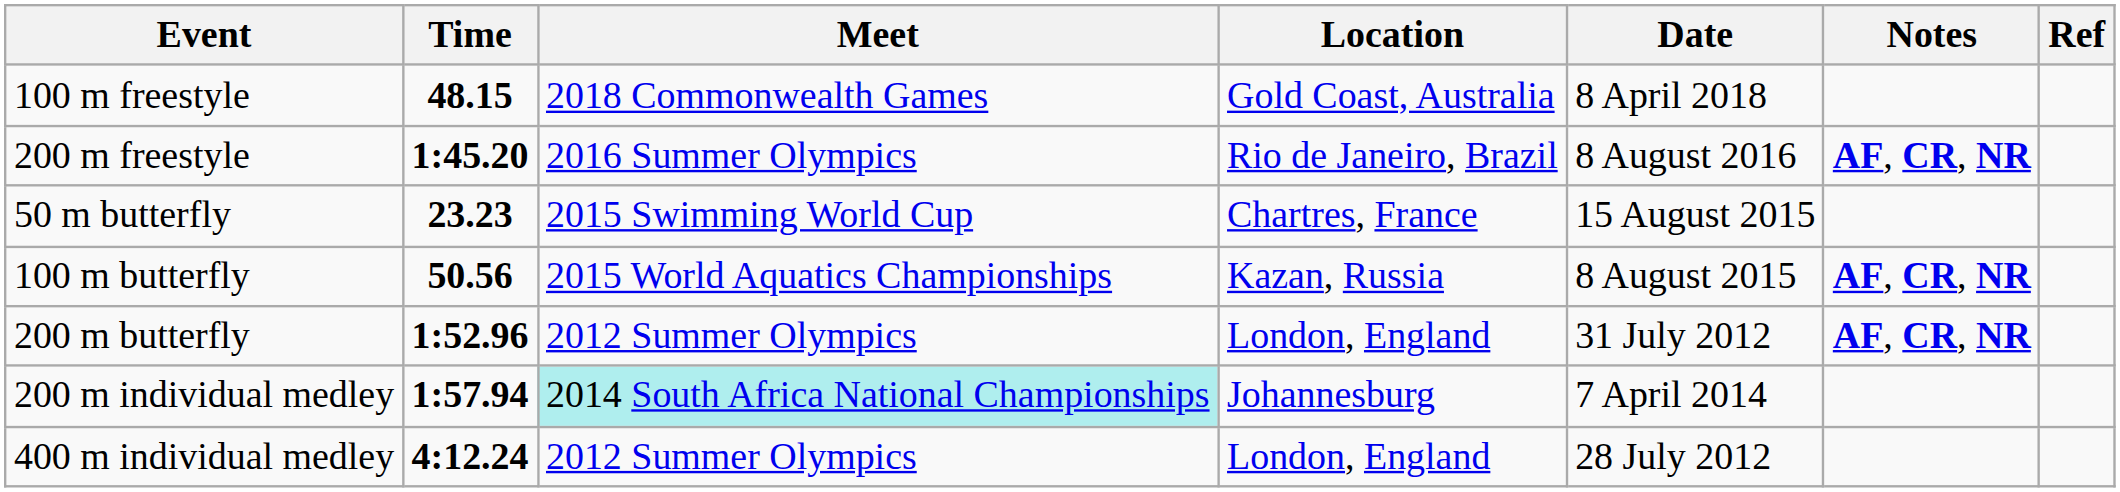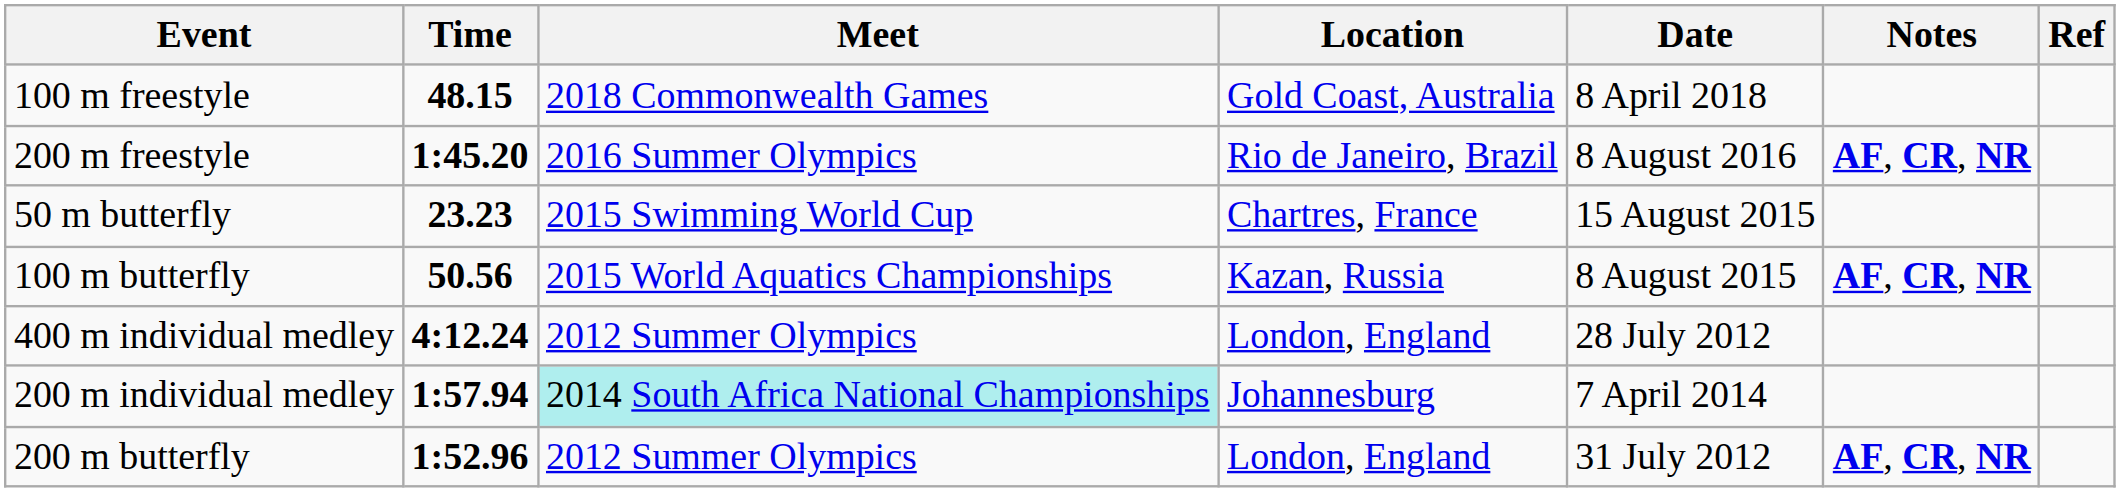rows swapped: 200 m butterfly <-> 400 m individual medley
